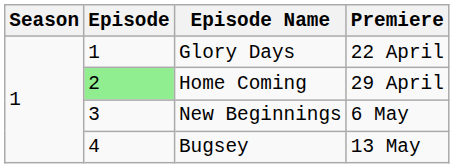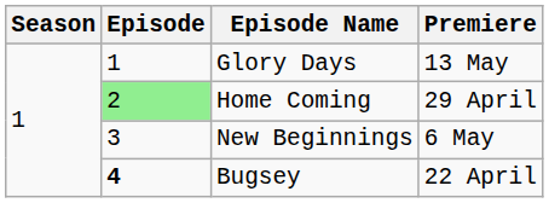Glory Days | Premiere: 22 April -> 13 May
Bugsey | Episode: normal -> bold
Bugsey | Premiere: 13 May -> 22 April
